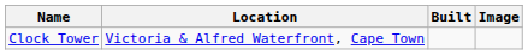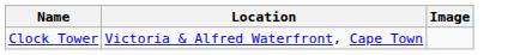- column: Built
